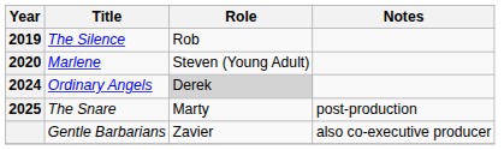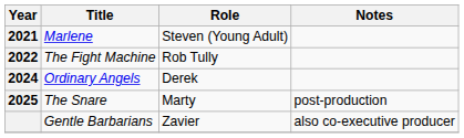- row: 2019 | The Silence | Rob
Marlene | Year: 2020 -> 2021
+ row: 2022 | The Fight Machine | Rob Tully
Ordinary Angels | Role: lightgrey background -> no background
